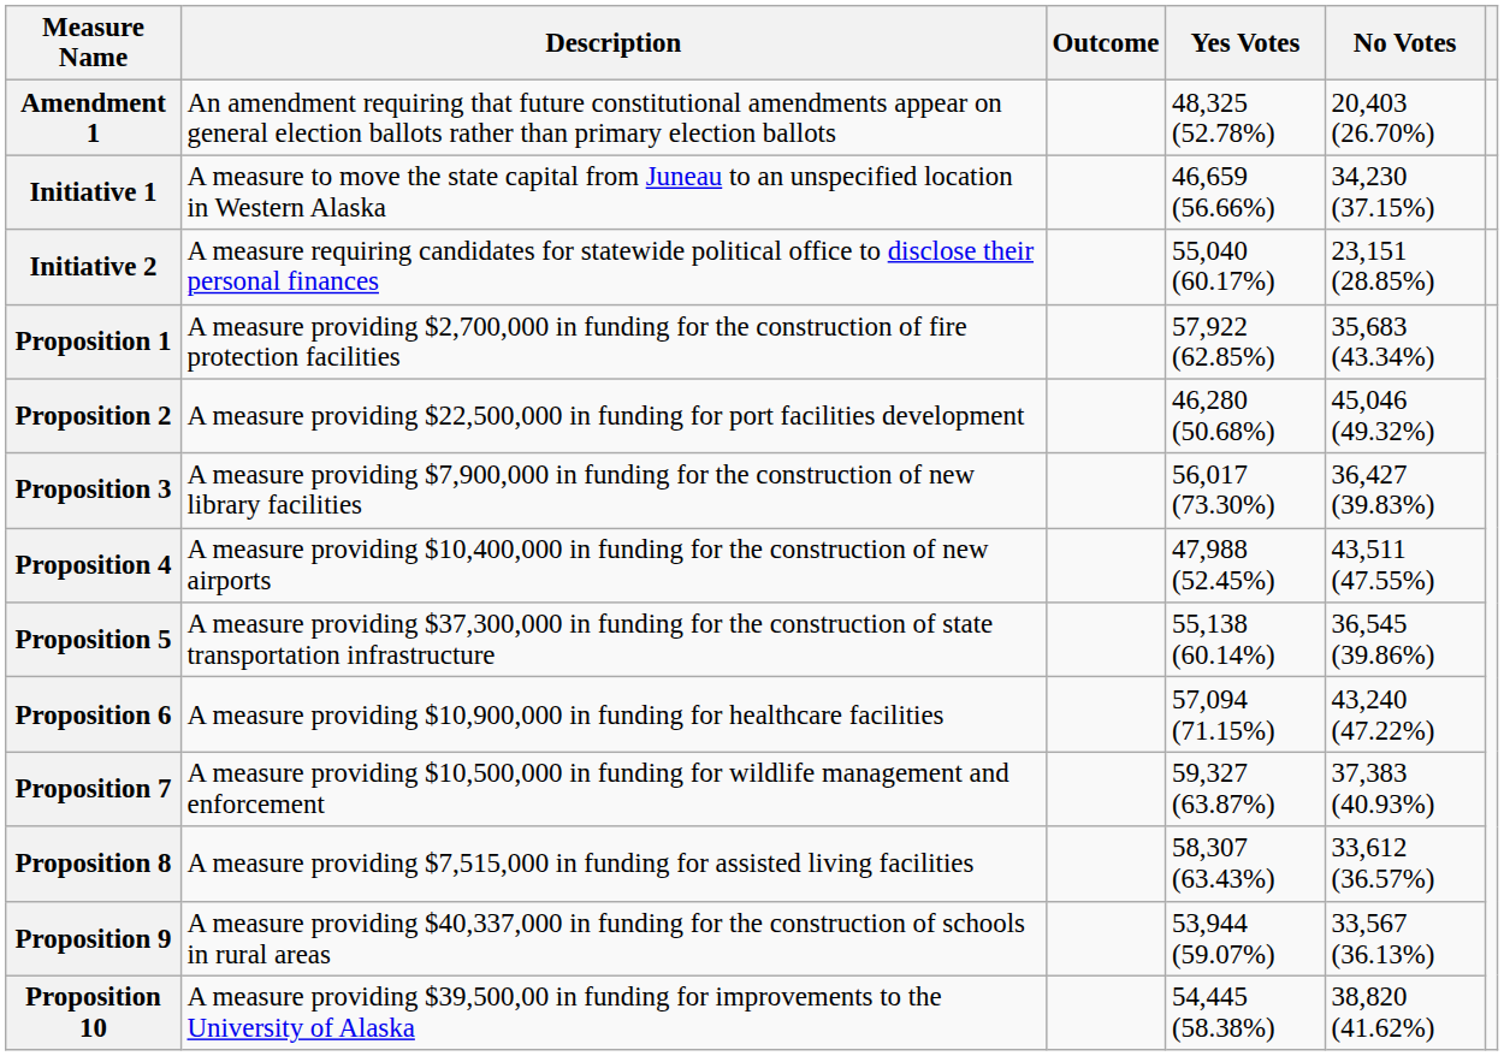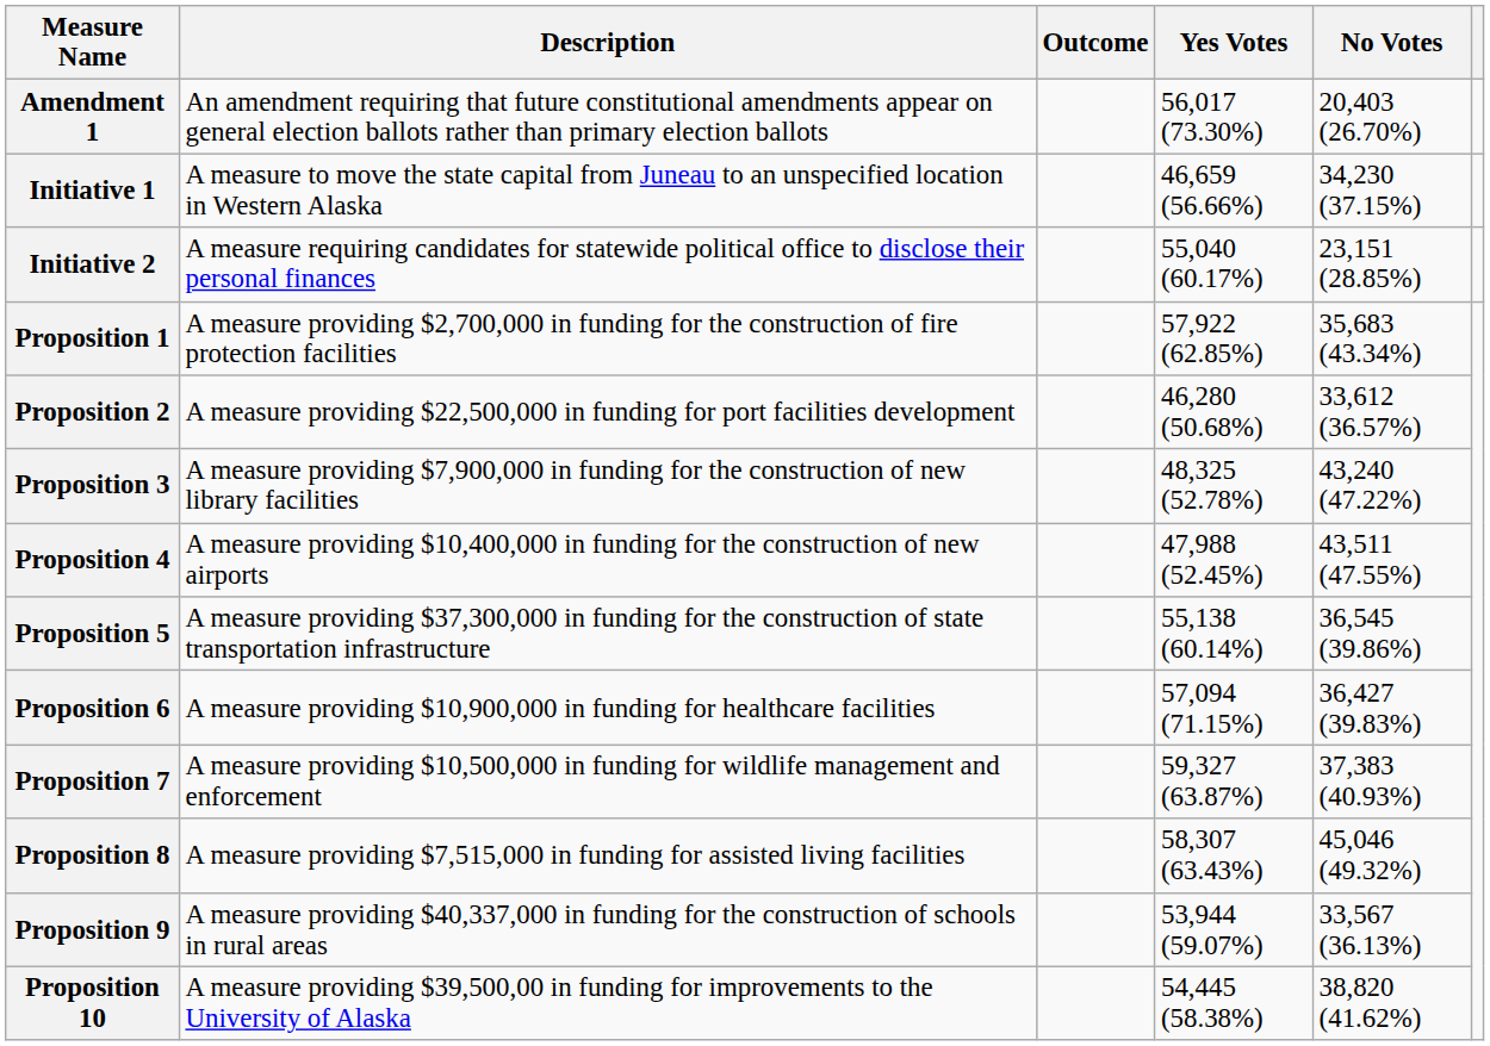Amendment 1 | Yes Votes: 48,325 (52.78%) -> 56,017 (73.30%)
Proposition 2 | No Votes: 45,046 (49.32%) -> 33,612 (36.57%)
Proposition 3 | Yes Votes: 56,017 (73.30%) -> 48,325 (52.78%)
Proposition 3 | No Votes: 36,427 (39.83%) -> 43,240 (47.22%)
Proposition 6 | No Votes: 43,240 (47.22%) -> 36,427 (39.83%)
Proposition 8 | No Votes: 33,612 (36.57%) -> 45,046 (49.32%)
